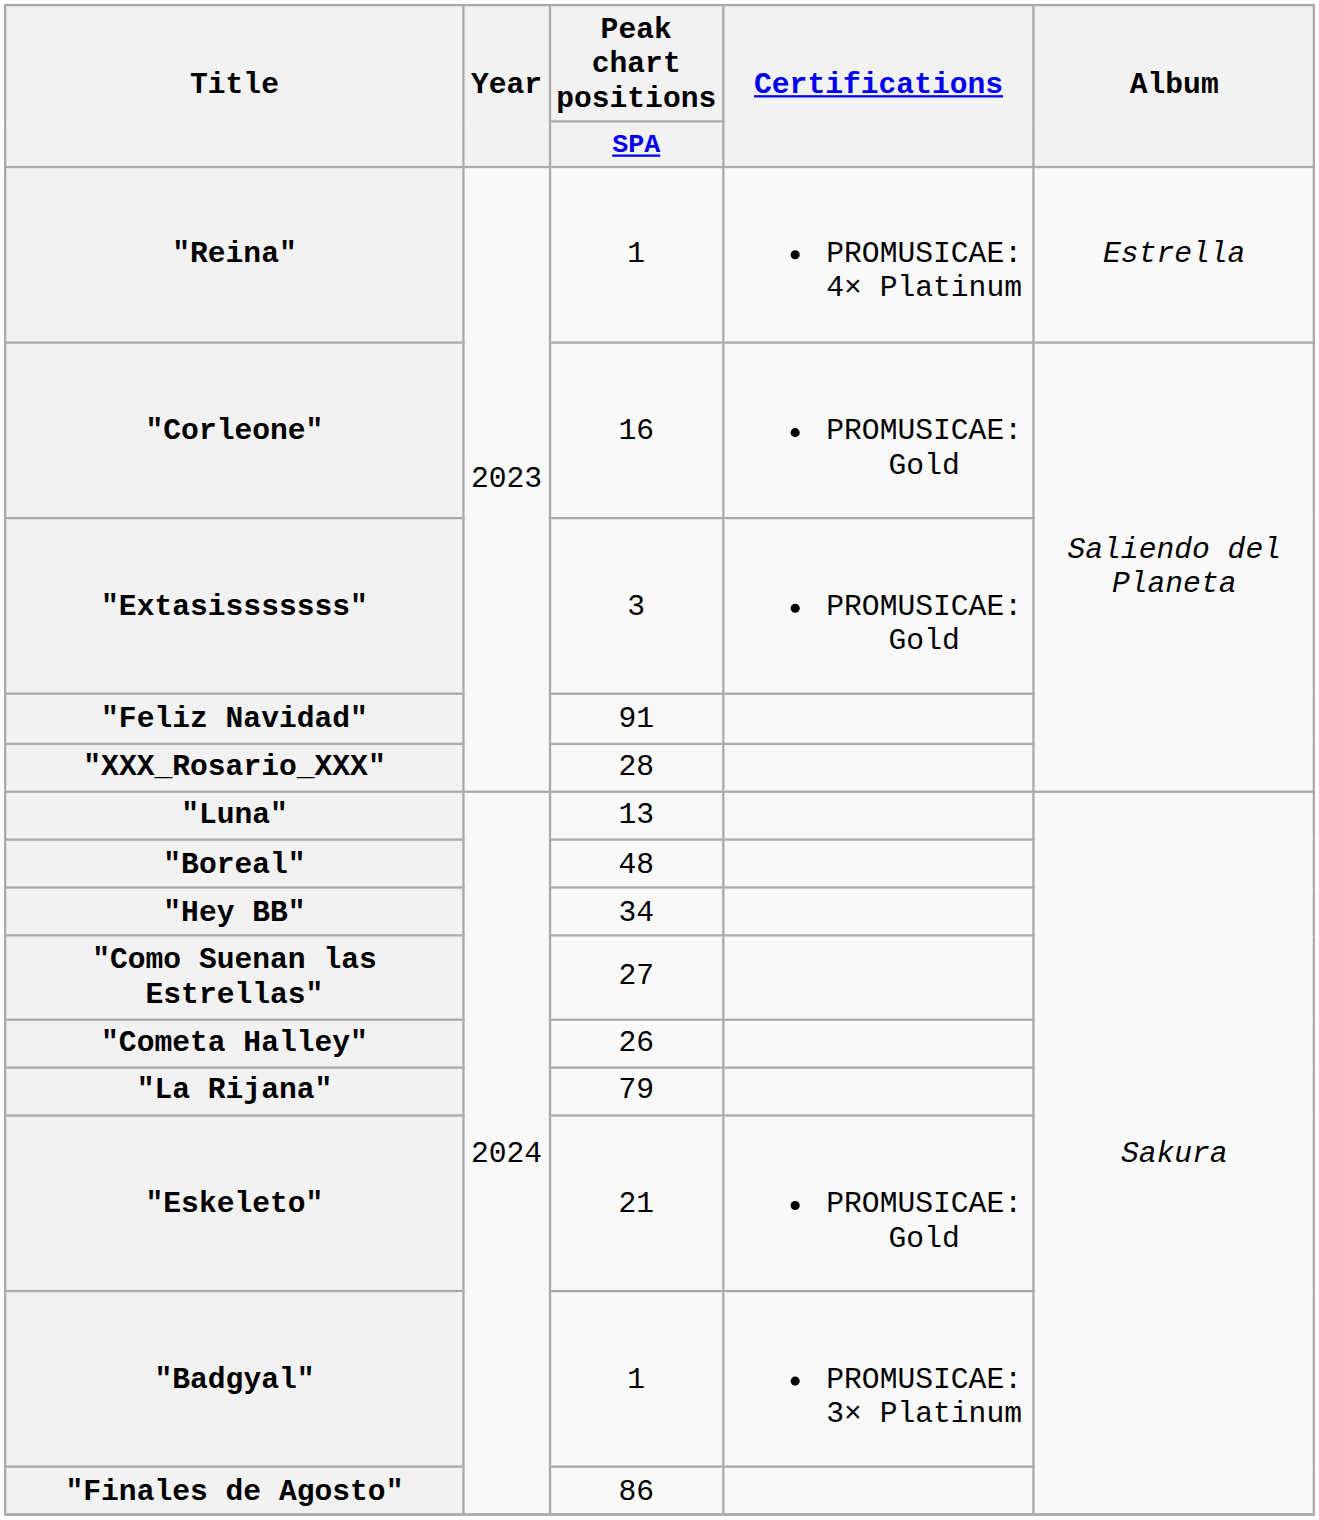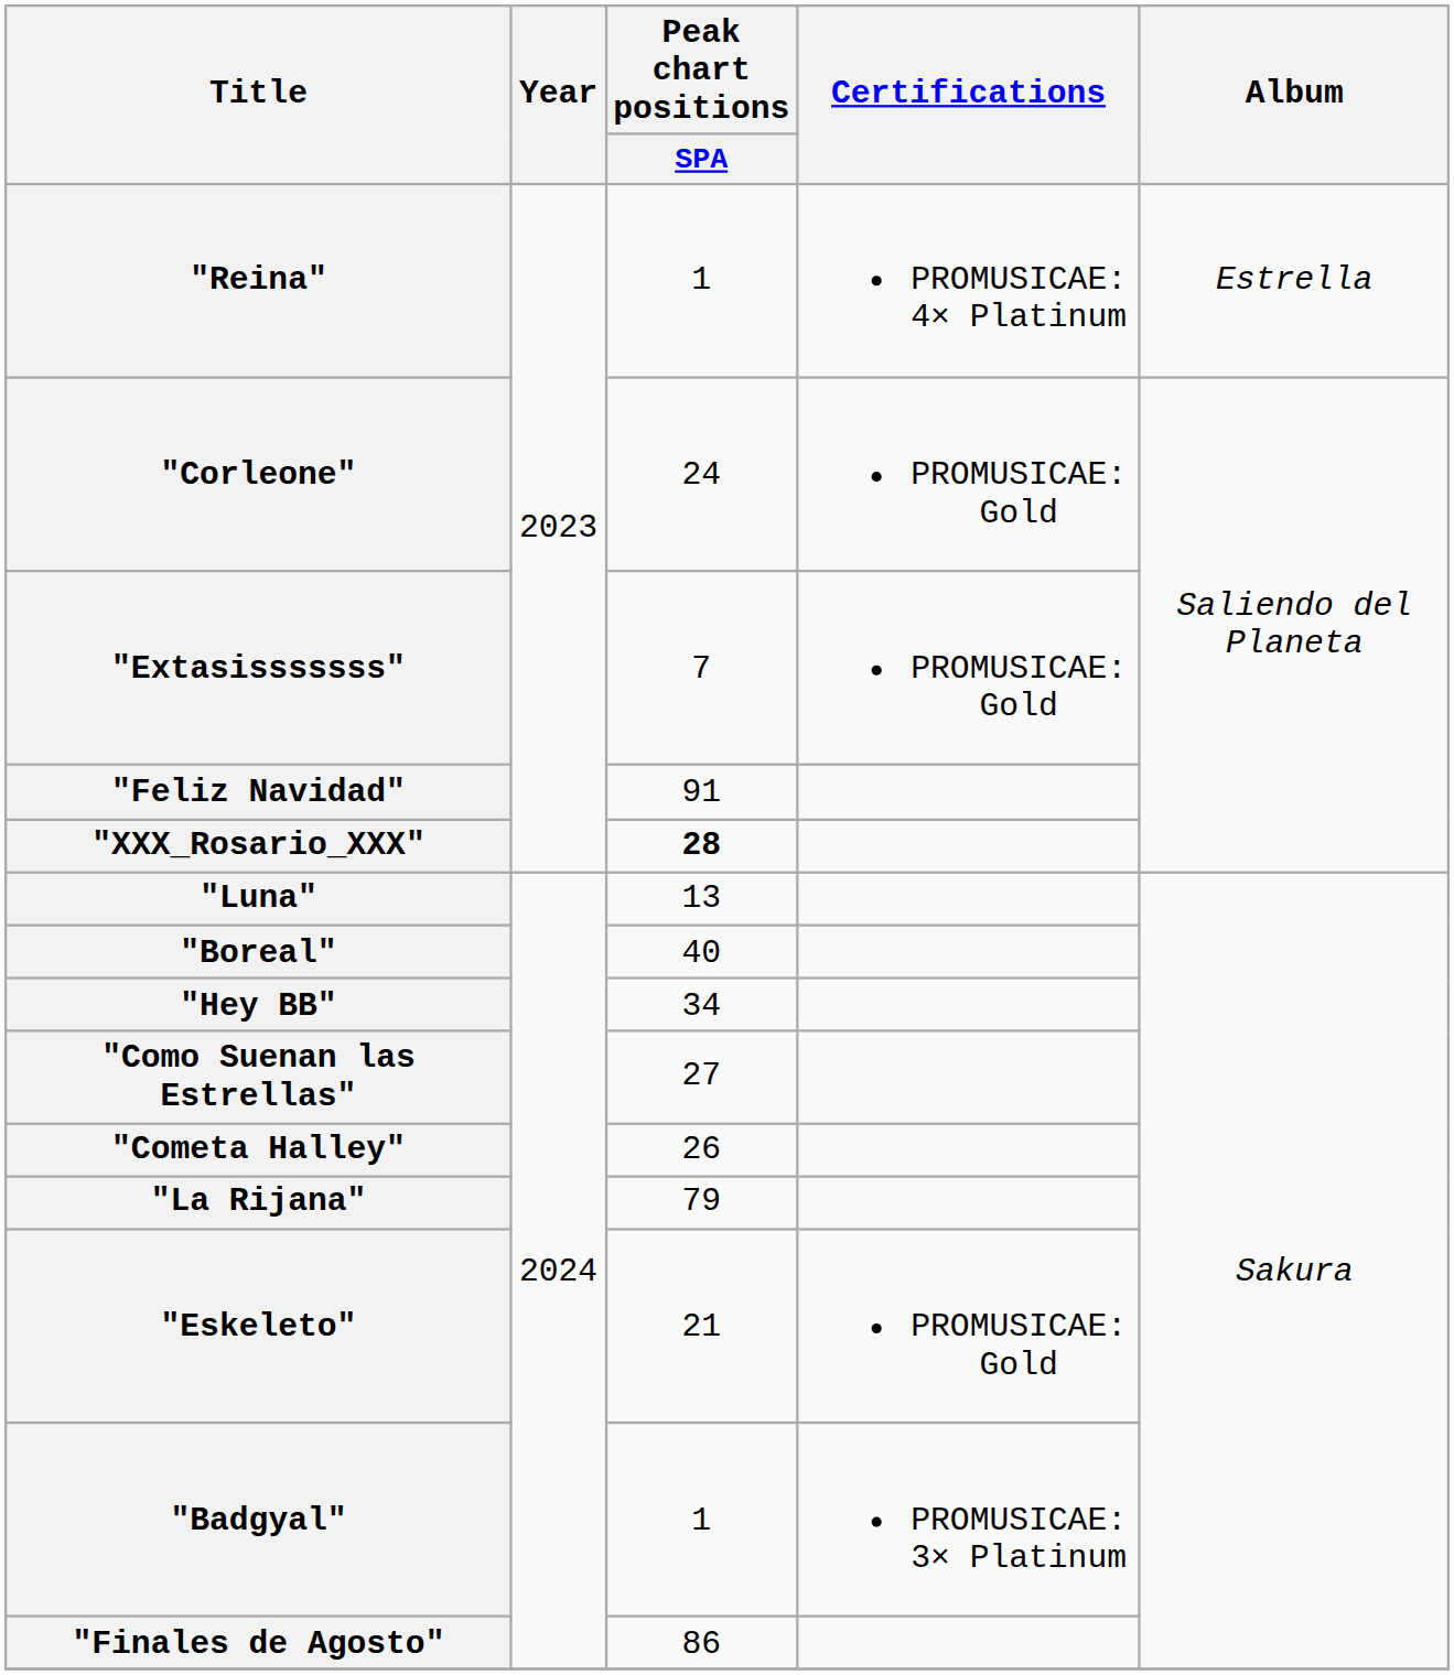"Corleone" | Peak chart positions / SPA: 16 -> 24
"Extasisssssss" | Peak chart positions / SPA: 3 -> 7
"XXX_Rosario_XXX" | Peak chart positions / SPA: normal -> bold
"Boreal" | Peak chart positions / SPA: 48 -> 40
